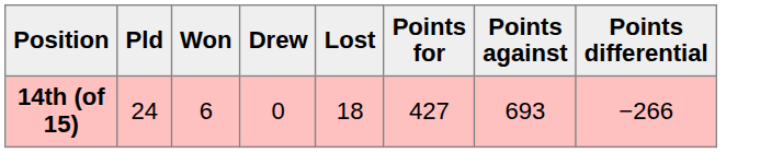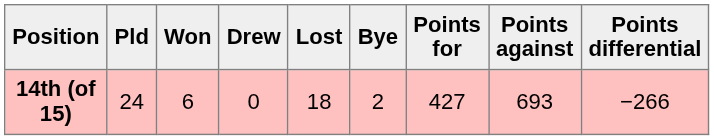+ column: Bye | 2
